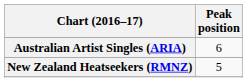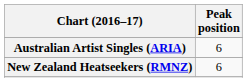New Zealand Heatseekers (RMNZ) | Peak position: 5 -> 6
